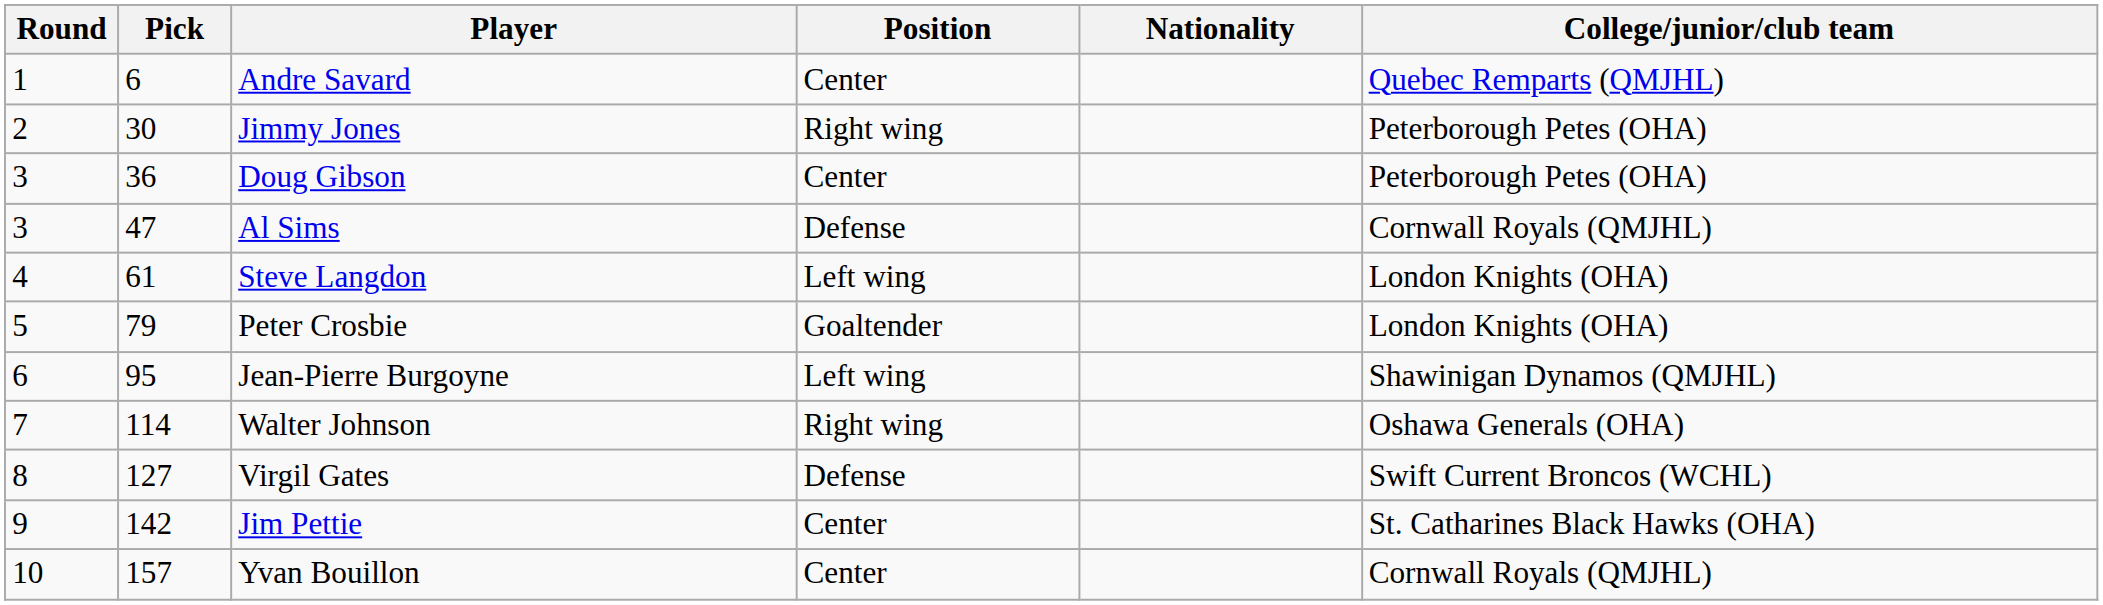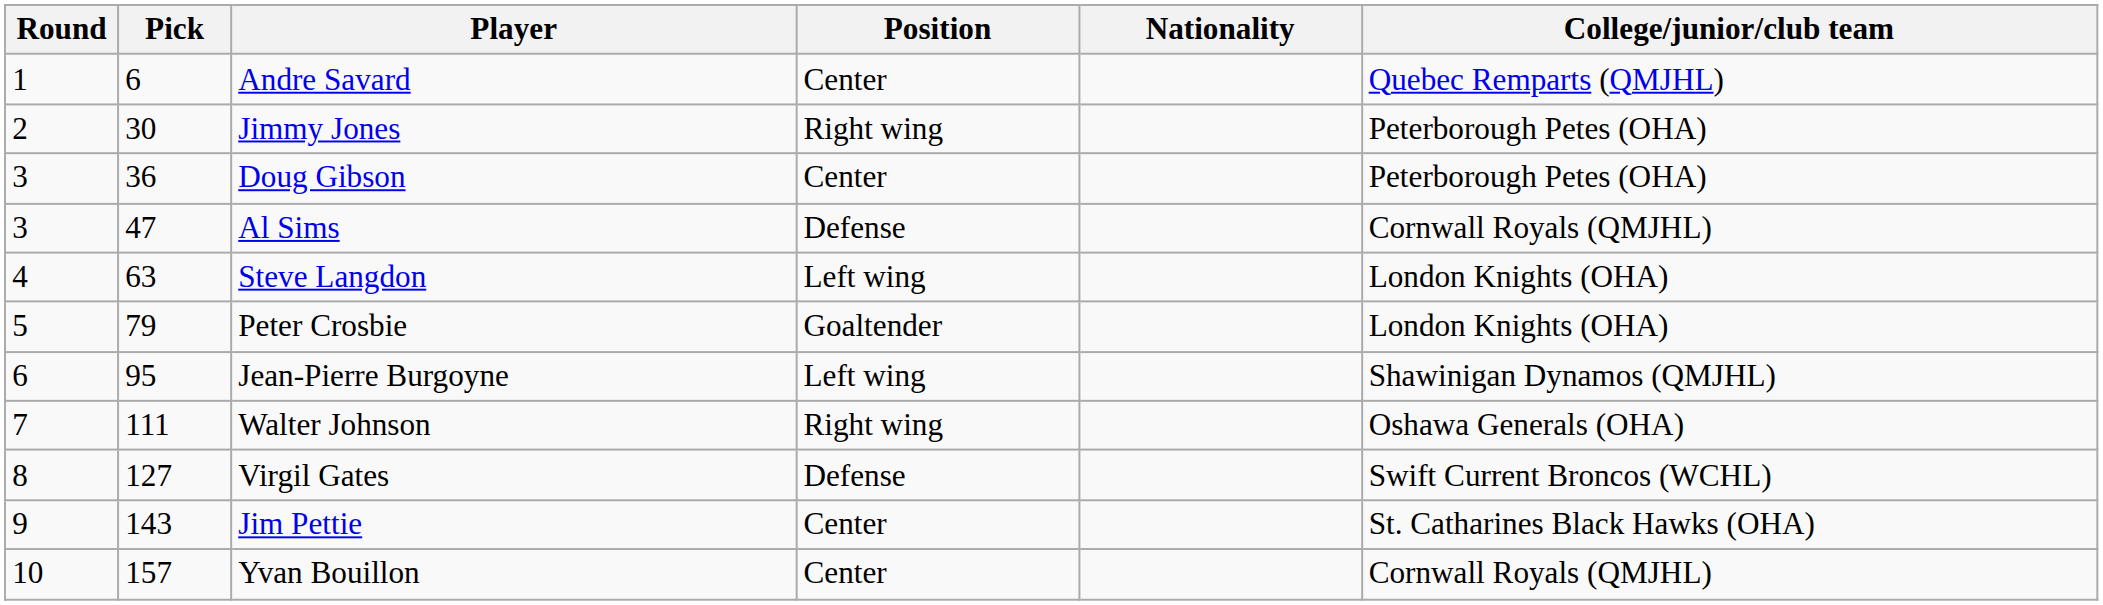Steve Langdon | Pick: 61 -> 63
Walter Johnson | Pick: 114 -> 111
Jim Pettie | Pick: 142 -> 143
